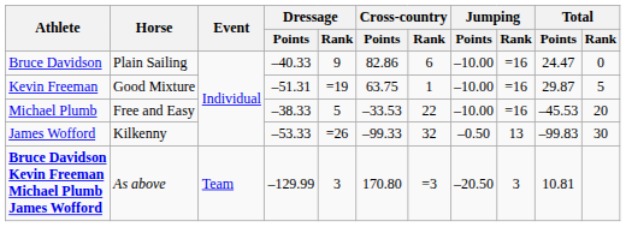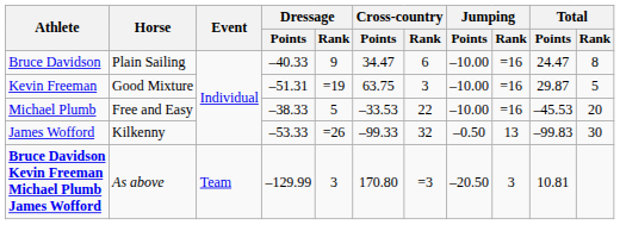Bruce Davidson | Cross-country / Points: 82.86 -> 34.47
Bruce Davidson | Total / Rank: 0 -> 8
Kevin Freeman | Cross-country / Rank: 1 -> 3
